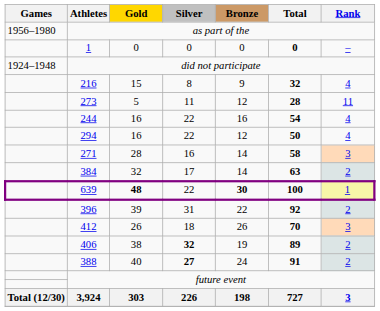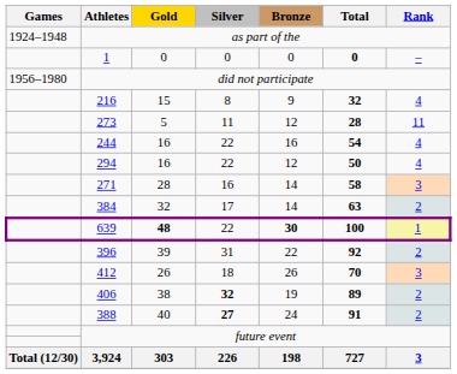as part of the | Games: 1956–1980 -> 1924–1948
did not participate | Games: 1924–1948 -> 1956–1980
